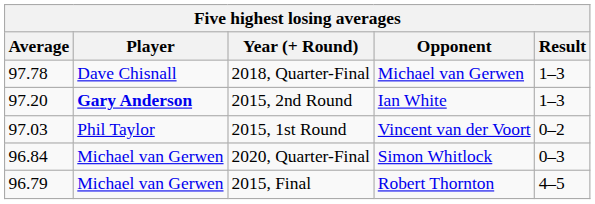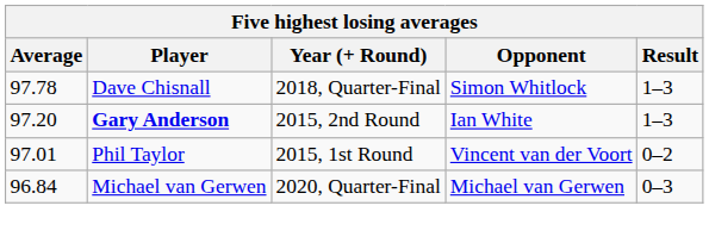2018, Quarter-Final | Opponent: Michael van Gerwen -> Simon Whitlock
2015, 1st Round | Average: 97.03 -> 97.01
2020, Quarter-Final | Opponent: Simon Whitlock -> Michael van Gerwen
- row: 96.79 | Michael van Gerwen | 2015, Final | Robert Thornton | 4–5
